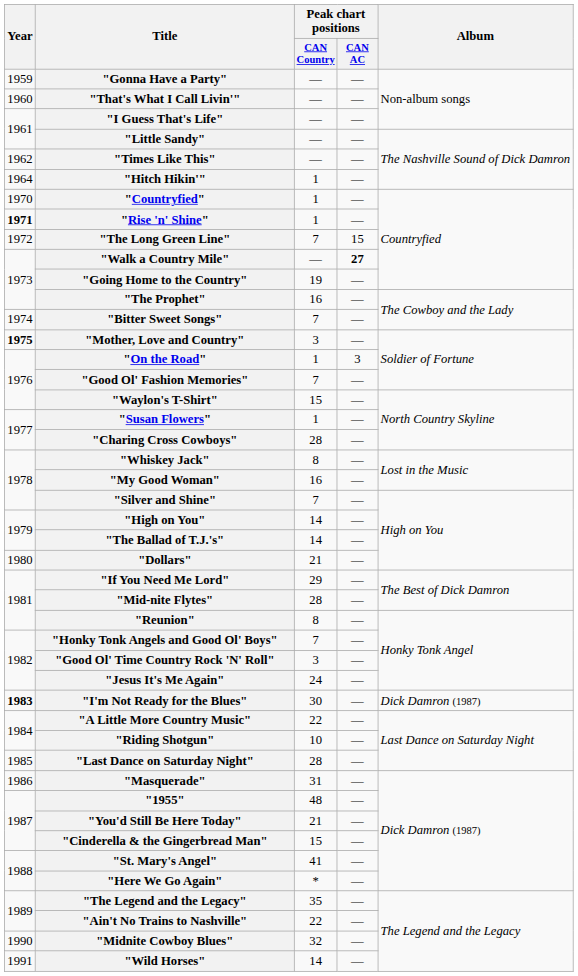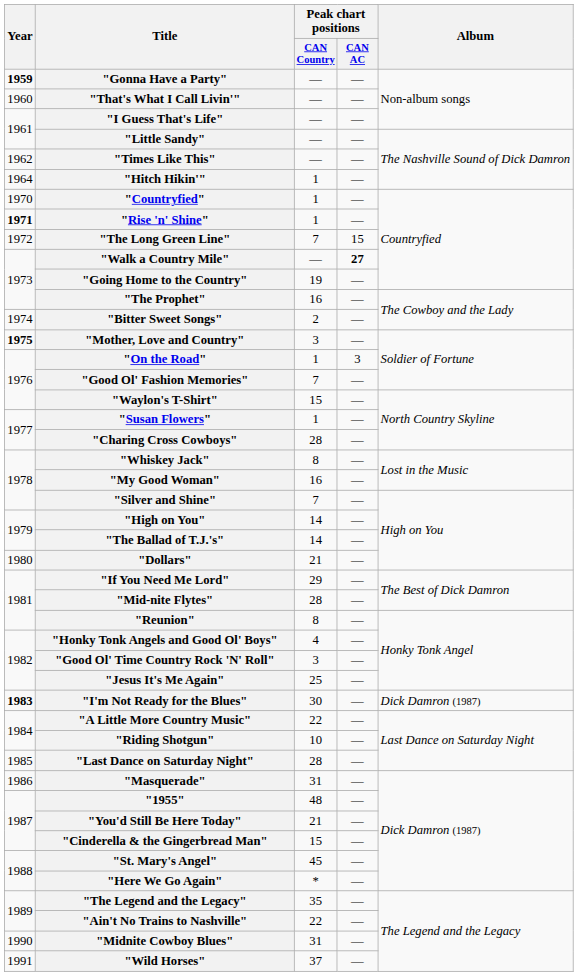"Gonna Have a Party" | Year: normal -> bold
"Bitter Sweet Songs" | Peak chart positions / CAN Country: 7 -> 2
"Honky Tonk Angels and Good Ol' Boys" | Peak chart positions / CAN Country: 7 -> 4
"Jesus It's Me Again" | Peak chart positions / CAN Country: 24 -> 25
"St. Mary's Angel" | Peak chart positions / CAN Country: 41 -> 45
"Midnite Cowboy Blues" | Peak chart positions / CAN Country: 32 -> 31
"Wild Horses" | Peak chart positions / CAN Country: 14 -> 37
